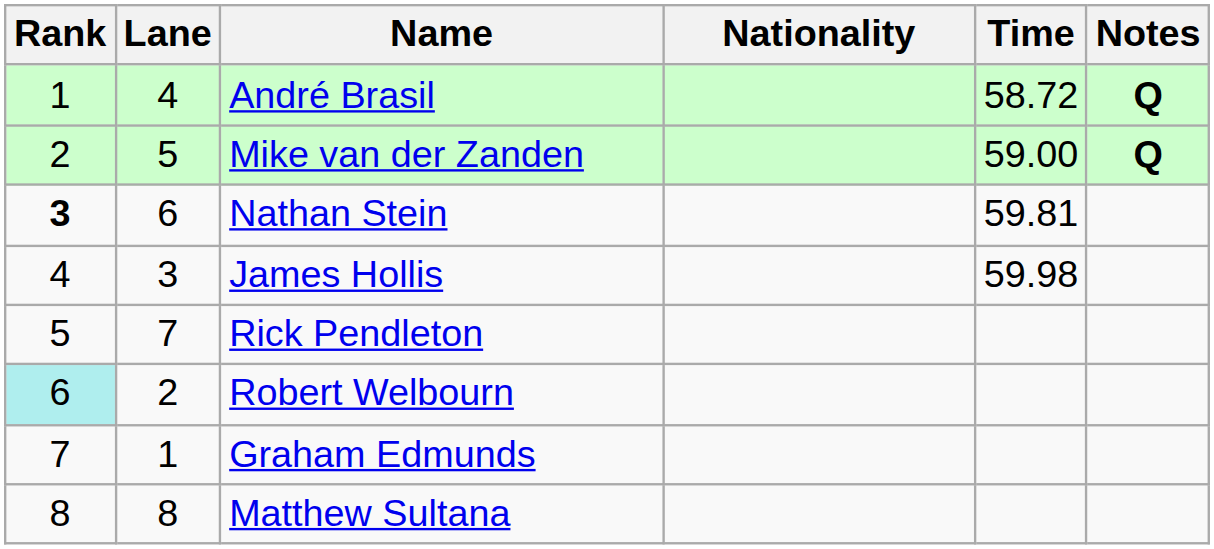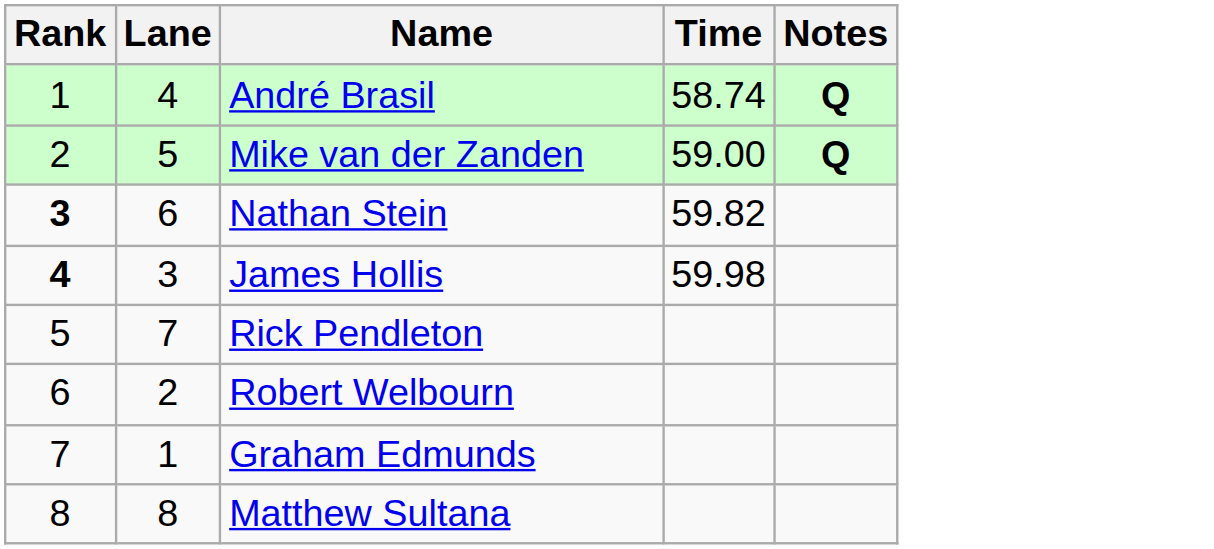- column: Nationality
André Brasil | Time: 58.72 -> 58.74
Nathan Stein | Time: 59.81 -> 59.82
James Hollis | Rank: normal -> bold
Robert Welbourn | Rank: paleturquoise background -> no background
